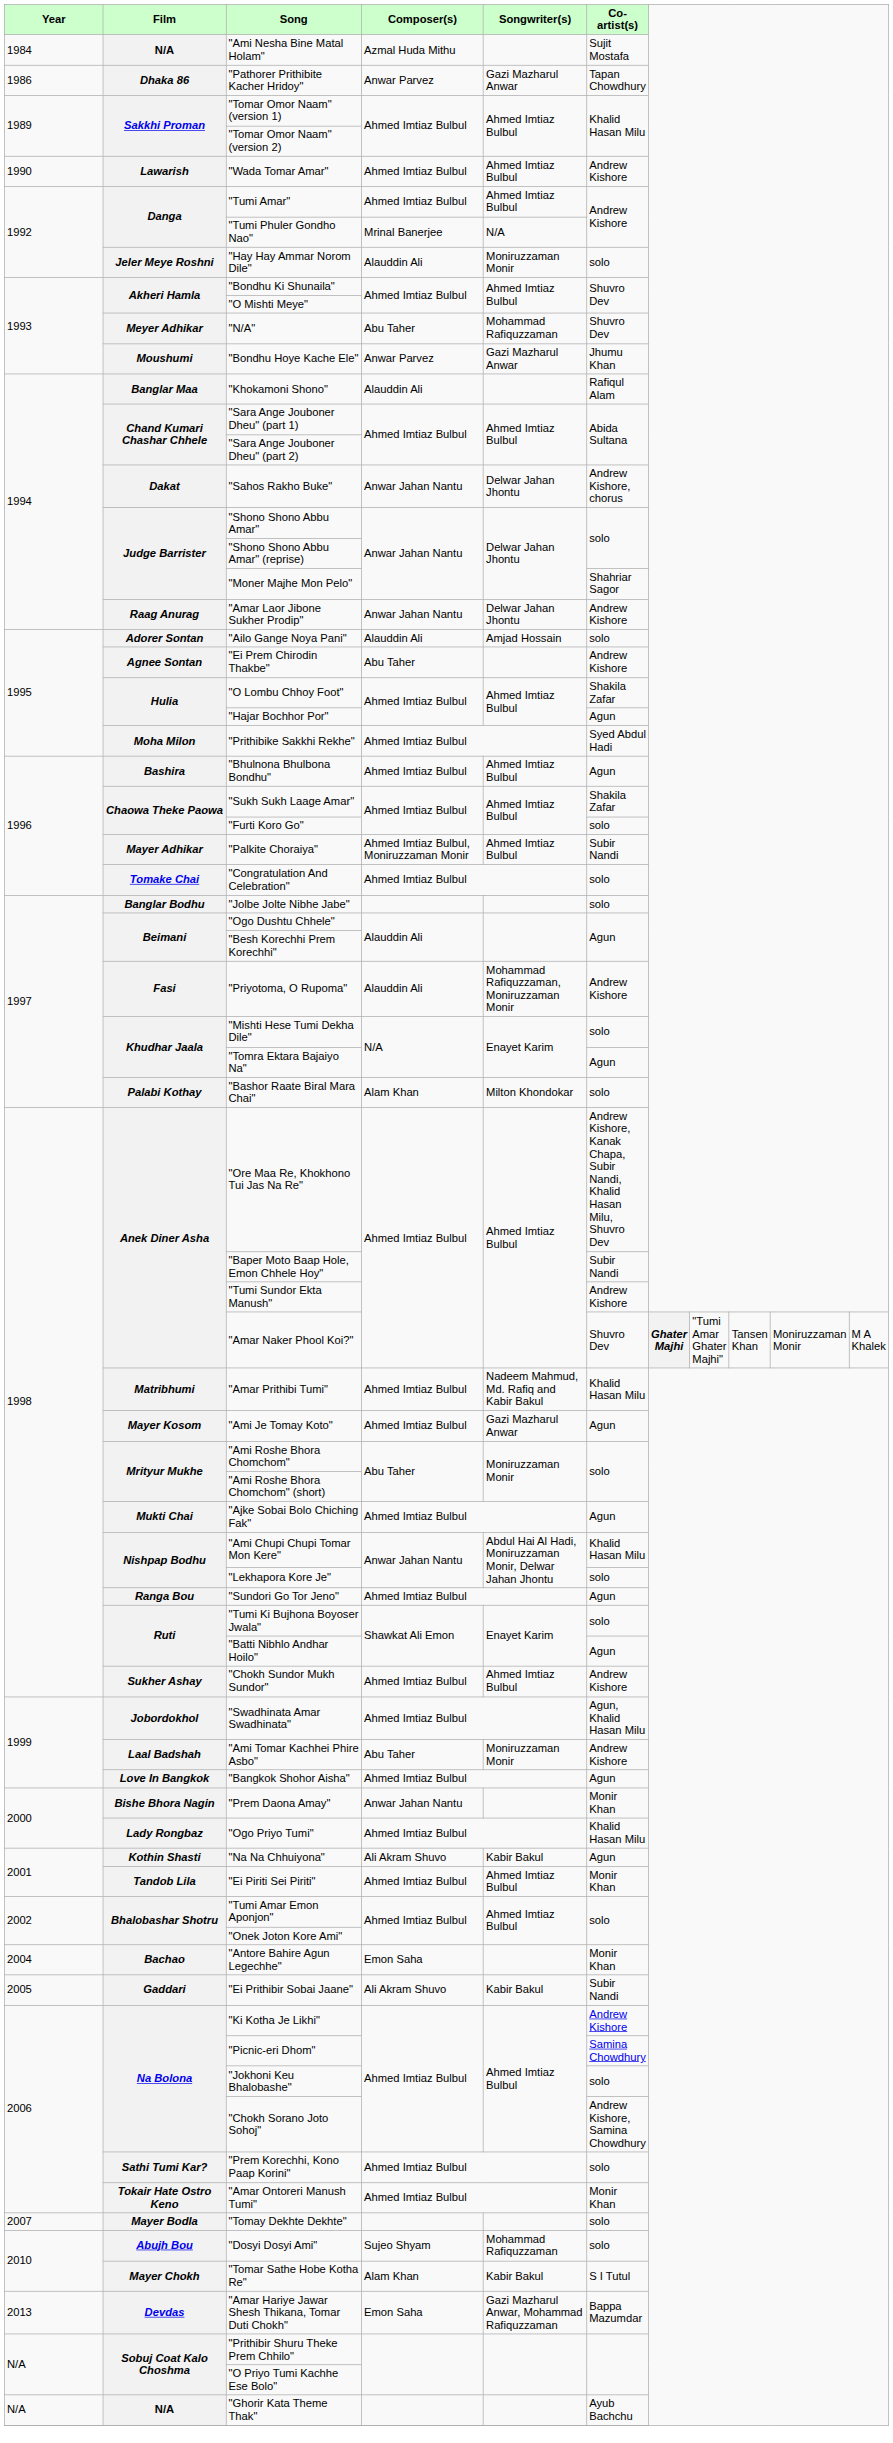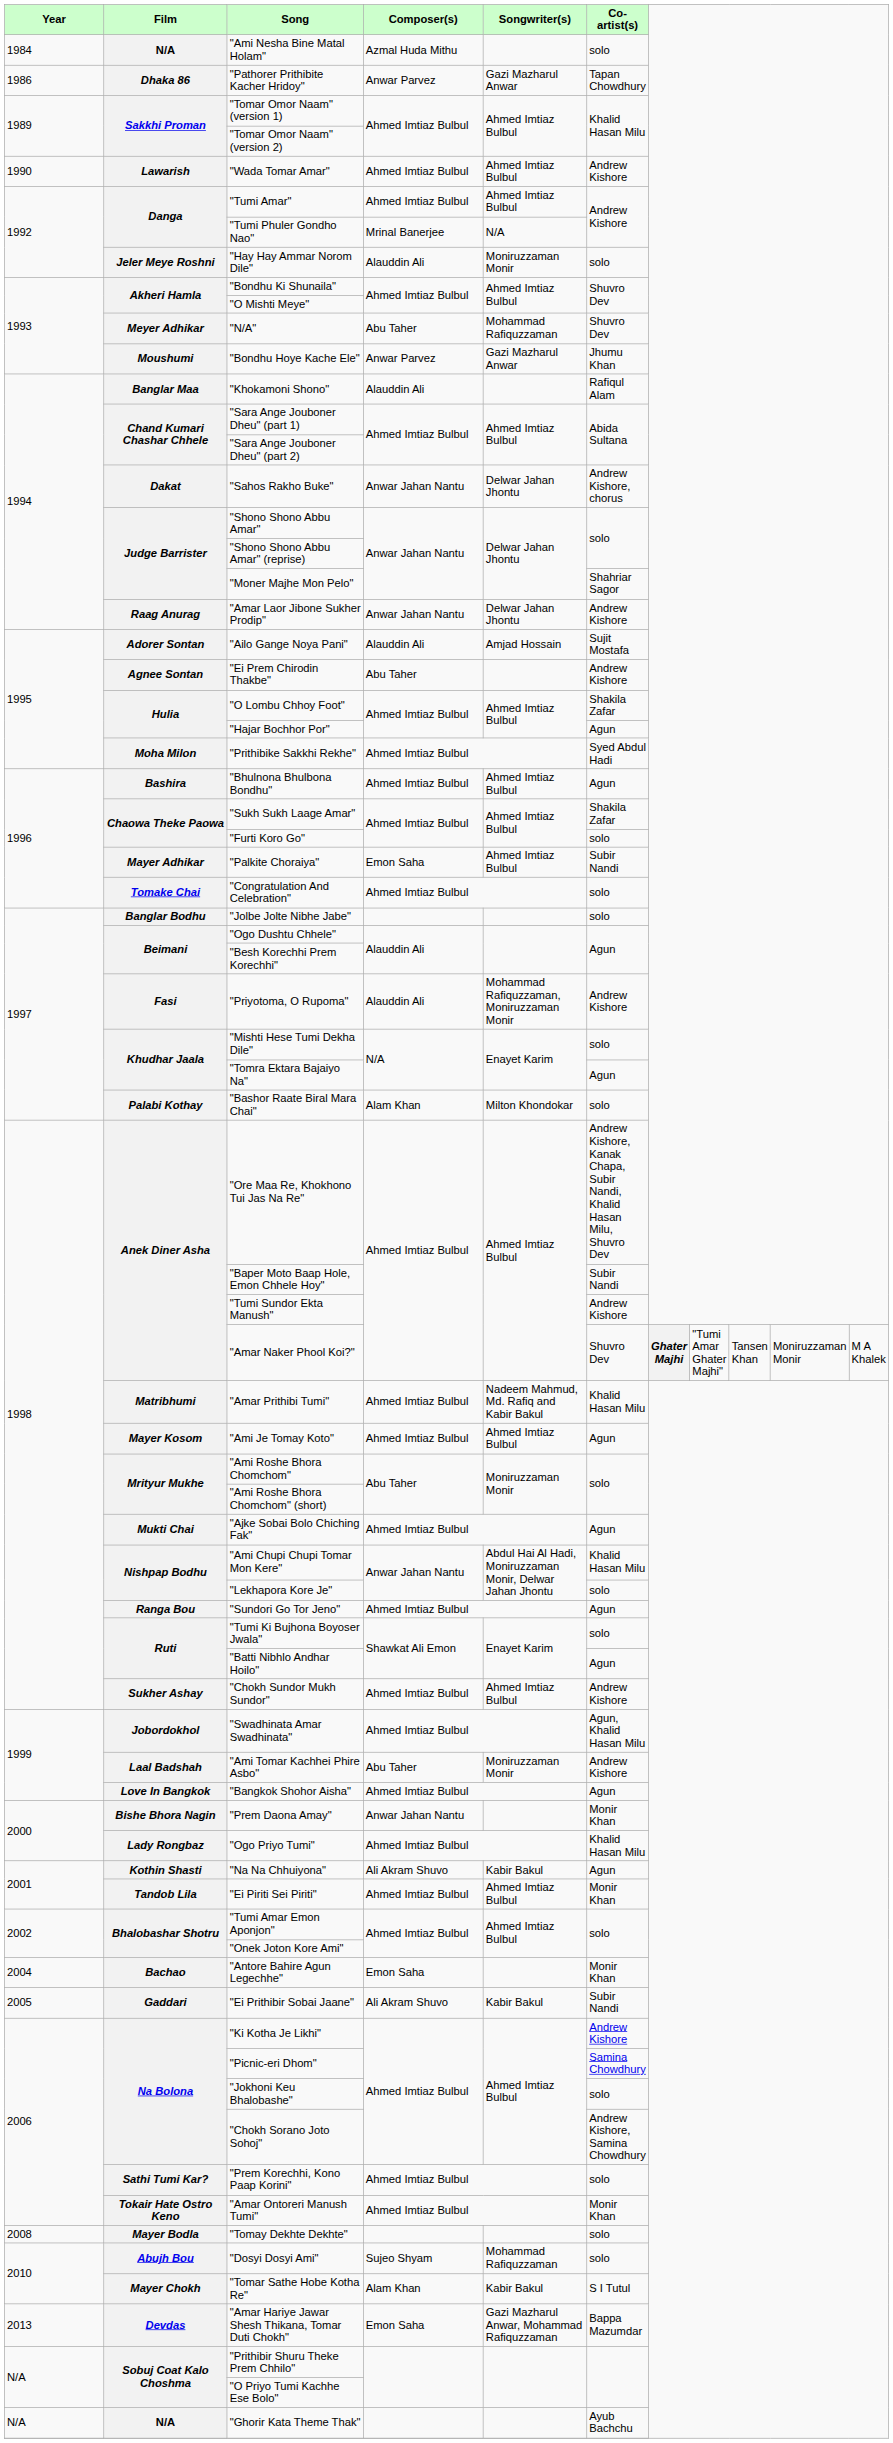"Ami Nesha Bine Matal Holam" | Co-artist(s): Sujit Mostafa -> solo
"Ailo Gange Noya Pani" | Co-artist(s): solo -> Sujit Mostafa
"Palkite Choraiya" | Composer(s): Ahmed Imtiaz Bulbul, Moniruzzaman Monir -> Emon Saha
"Ami Je Tomay Koto" | Songwriter(s): Gazi Mazharul Anwar -> Ahmed Imtiaz Bulbul
"Tomay Dekhte Dekhte" | Year: 2007 -> 2008
